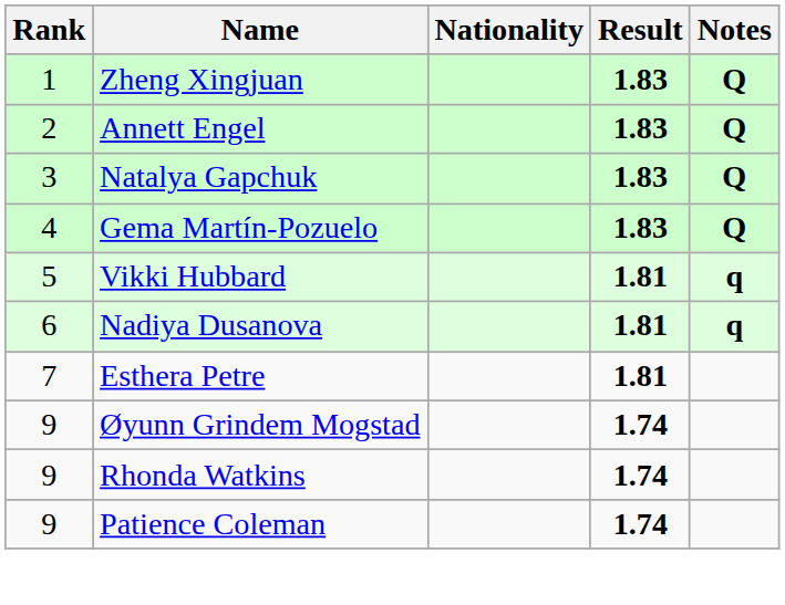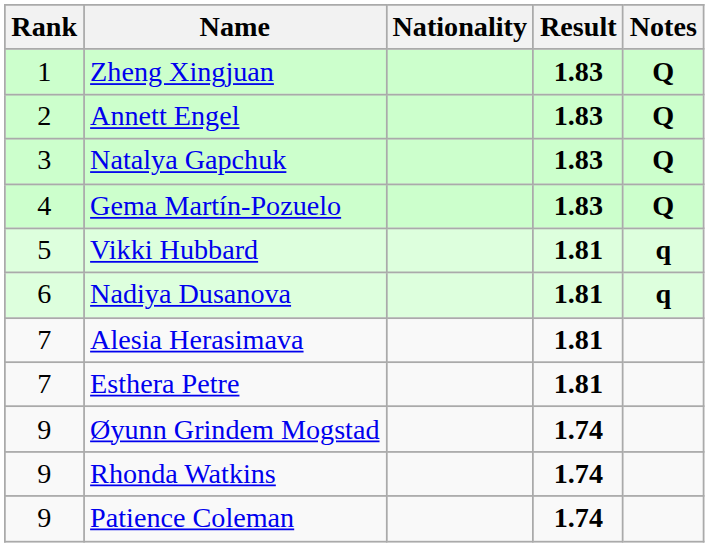+ row: 7 | Alesia Herasimava | 1.81
